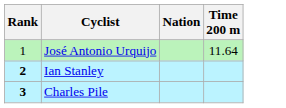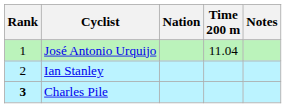+ column: Notes
José Antonio Urquijo | Time 200 m: 11.64 -> 11.04
Ian Stanley | Rank: bold -> normal
